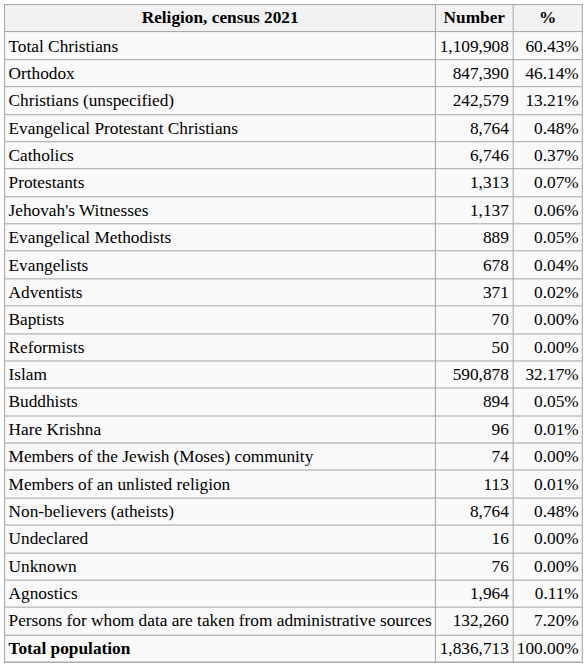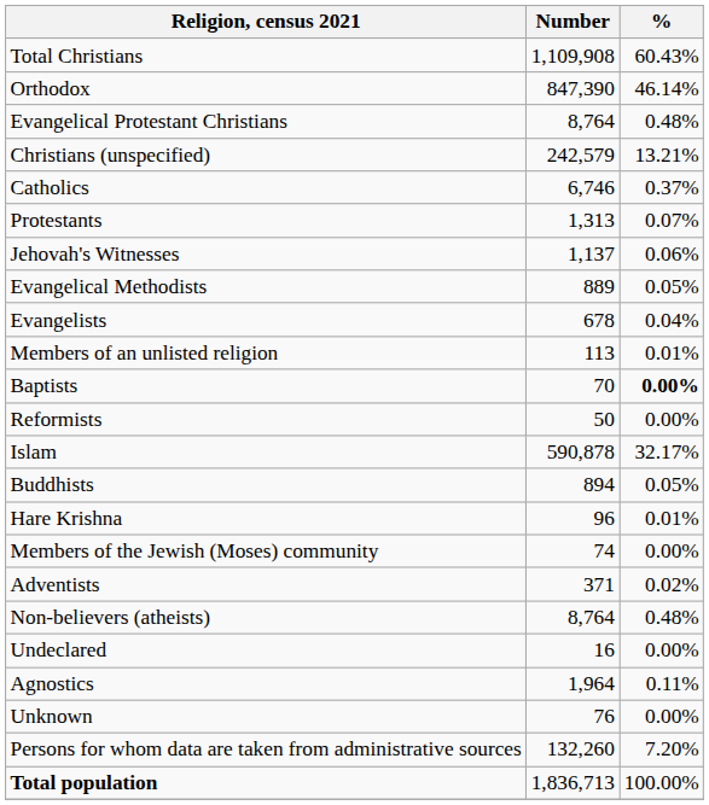rows swapped: Christians (unspecified) <-> Evangelical Protestant Christians
rows swapped: Adventists <-> Members of an unlisted religion
Baptists | %: normal -> bold
rows swapped: Unknown <-> Agnostics
